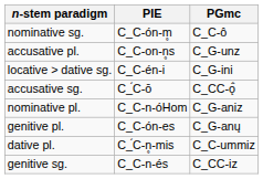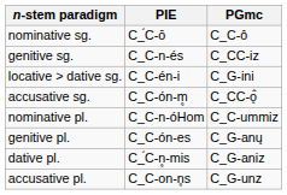nominative sg. | PIE: C_C-ón-m̥ -> C_́C-ō
rows swapped: genitive sg. <-> accusative pl.
accusative sg. | PIE: C_́C-ō -> C_C-ón-m̥
nominative pl. | PGmc: C_G-aniz -> C_C-ummiz
dative pl. | PGmc: C_C-ummiz -> C_G-aniz
